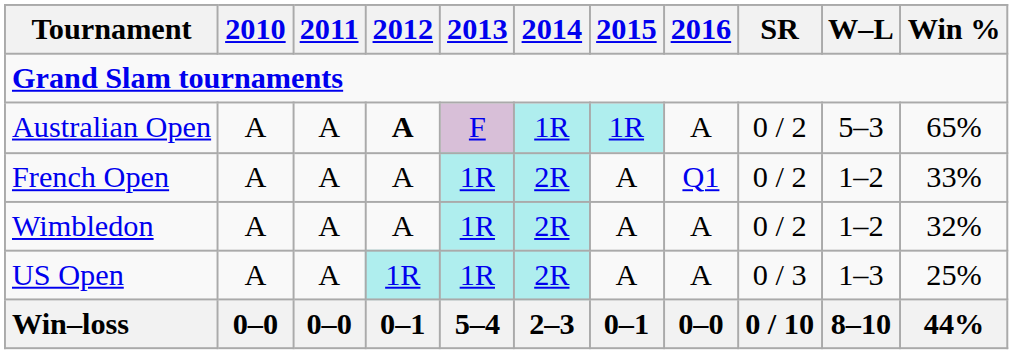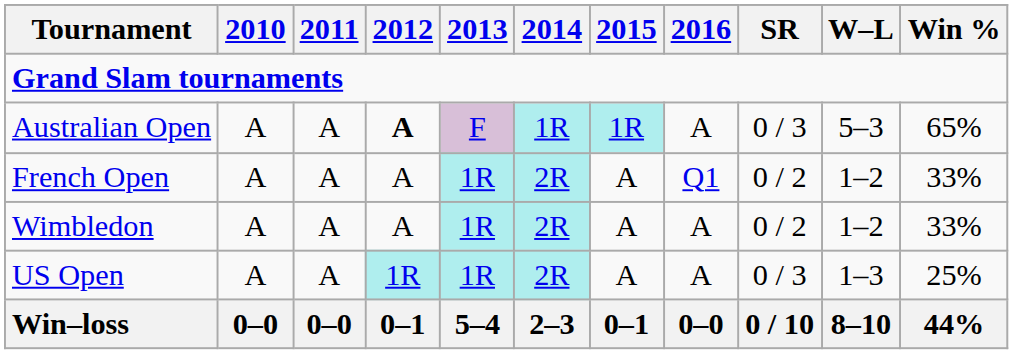Australian Open | SR: 0 / 2 -> 0 / 3
Wimbledon | Win %: 32% -> 33%
